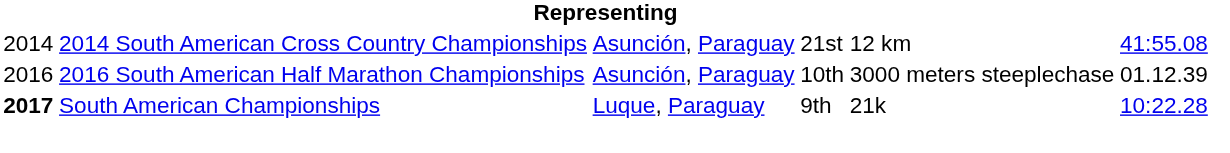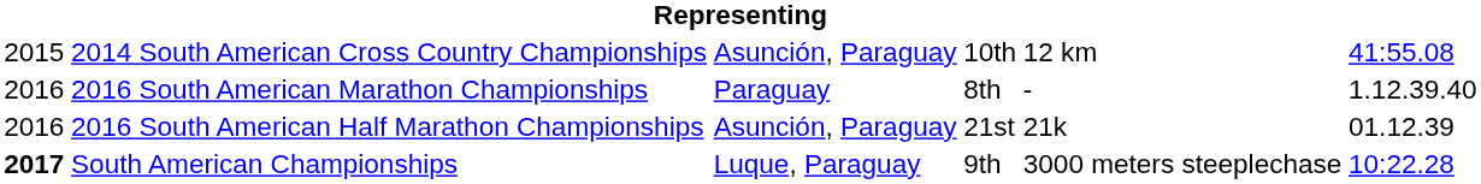2014 South American Cross Country Championships | column 1: 2014 -> 2015
2014 South American Cross Country Championships | column 4: 21st -> 10th
+ row: 2016 | 2016 South American Marathon Championships | Paraguay | 8th | - | 1.12.39.40
2016 South American Half Marathon Championships | column 4: 10th -> 21st
2016 South American Half Marathon Championships | column 5: 3000 meters steeplechase -> 21k
South American Championships | column 5: 21k -> 3000 meters steeplechase
